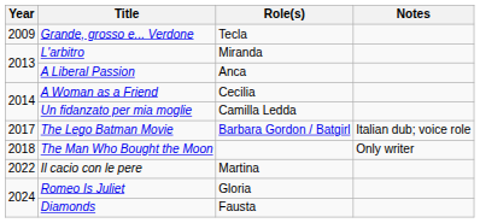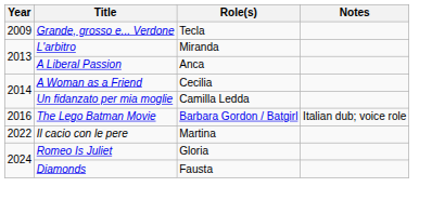The Lego Batman Movie | Year: 2017 -> 2016
- row: 2018 | The Man Who Bought the Moon | Only writer
